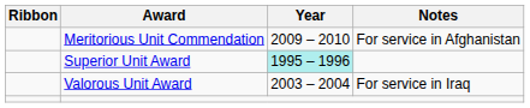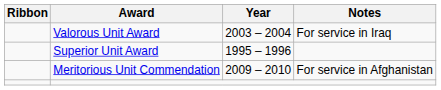rows swapped: Valorous Unit Award <-> Meritorious Unit Commendation
Superior Unit Award | Year: paleturquoise background -> no background
